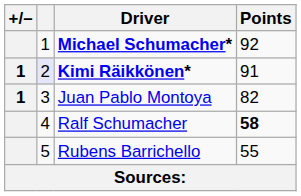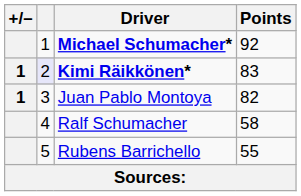Kimi Räikkönen* | Points: 91 -> 83
Ralf Schumacher | Points: bold -> normal
